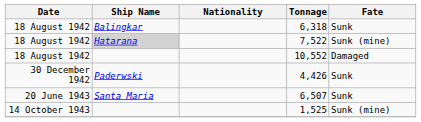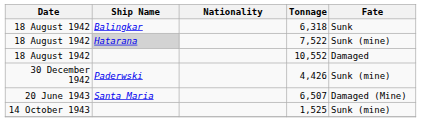4,426 | Fate: Sunk -> Sunk (mine)
6,507 | Fate: Sunk -> Damaged (Mine)
